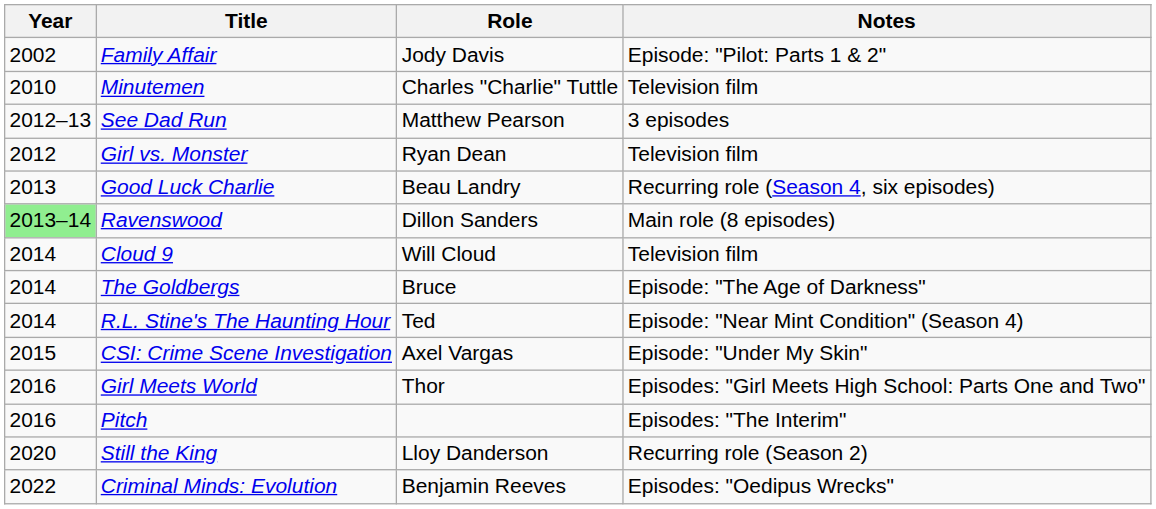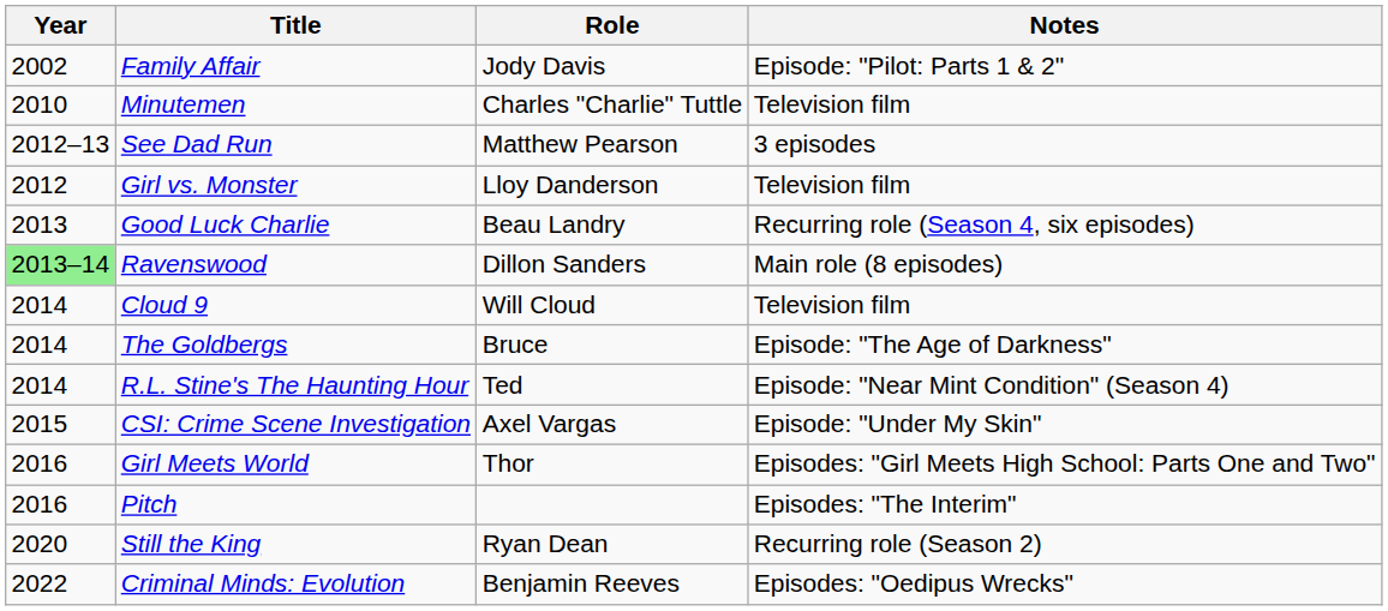Girl vs. Monster | Role: Ryan Dean -> Lloy Danderson
Still the King | Role: Lloy Danderson -> Ryan Dean
